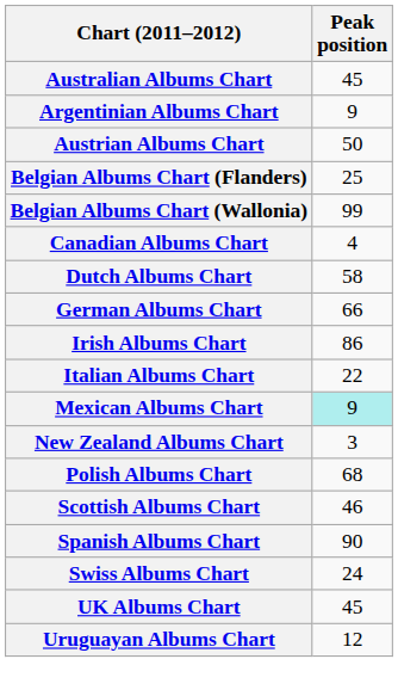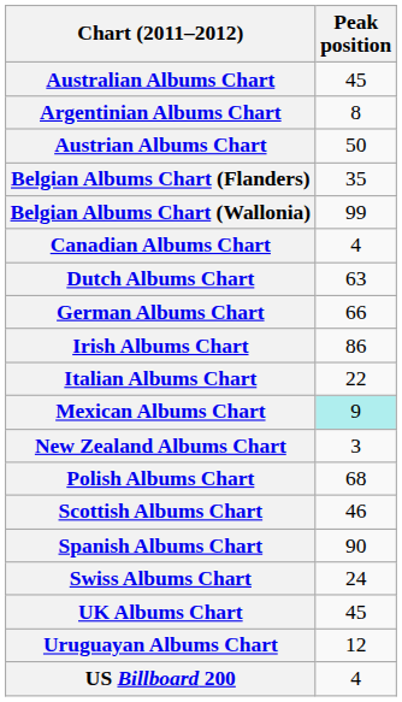Argentinian Albums Chart | Peak position: 9 -> 8
Belgian Albums Chart (Flanders) | Peak position: 25 -> 35
Dutch Albums Chart | Peak position: 58 -> 63
+ row: US Billboard 200 | 4
